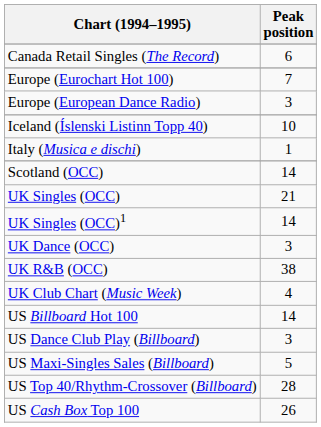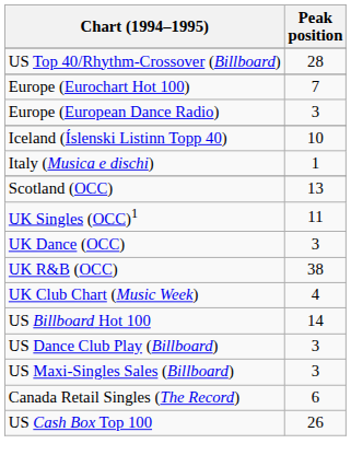rows swapped: Canada Retail Singles (The Record) <-> US Top 40/Rhythm-Crossover (Billboard)
Scotland (OCC) | Peak position: 14 -> 13
- row: UK Singles (OCC) | 21
UK Singles (OCC)1 | Peak position: 14 -> 11
US Maxi-Singles Sales (Billboard) | Peak position: 5 -> 3
